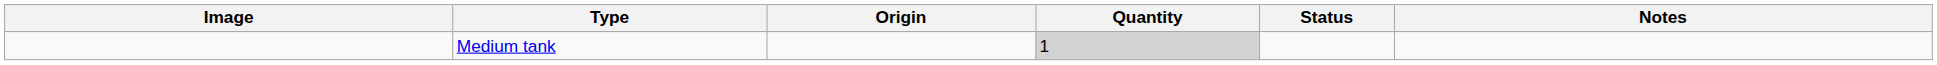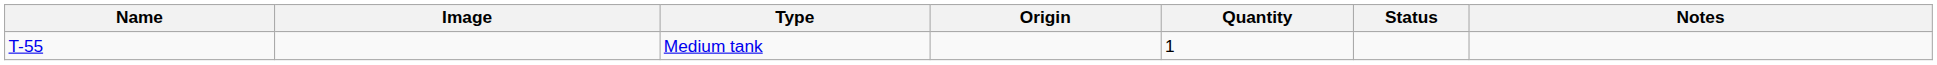+ column: Name | T-55
Medium tank | Quantity: lightgrey background -> no background
